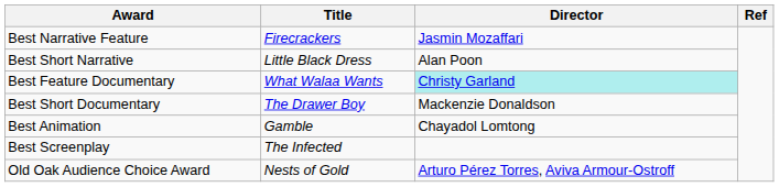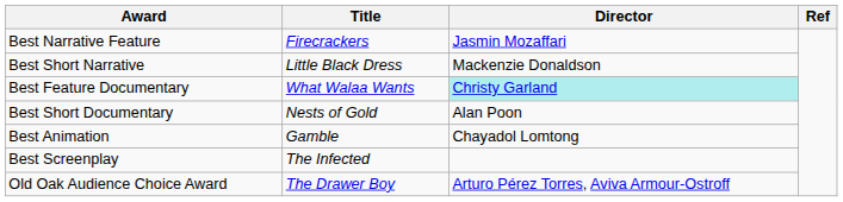Best Short Narrative | Director: Alan Poon -> Mackenzie Donaldson
Best Short Documentary | Title: The Drawer Boy -> Nests of Gold
Best Short Documentary | Director: Mackenzie Donaldson -> Alan Poon
Old Oak Audience Choice Award | Title: Nests of Gold -> The Drawer Boy
